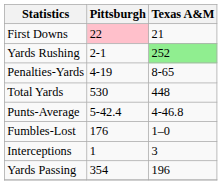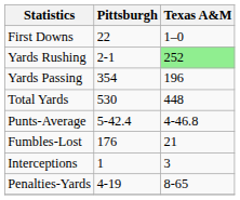First Downs | Pittsburgh: pink background -> no background
First Downs | Texas A&M: 21 -> 1–0
rows swapped: Yards Passing <-> Penalties-Yards
Fumbles-Lost | Texas A&M: 1–0 -> 21
